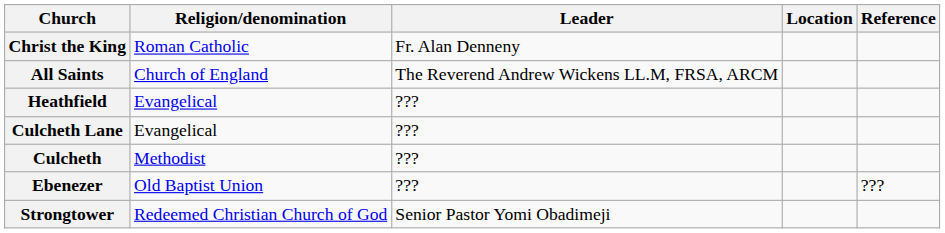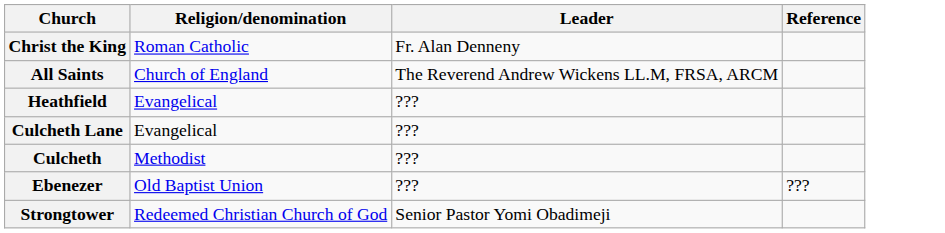- column: Location
